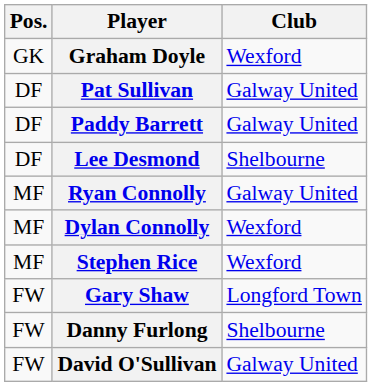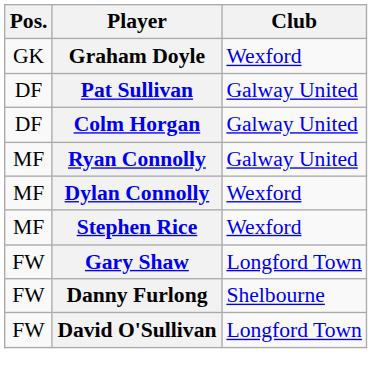- row: DF | Paddy Barrett | Galway United
- row: DF | Lee Desmond | Shelbourne
+ row: DF | Colm Horgan | Galway United
David O'Sullivan | Club: Galway United -> Longford Town
